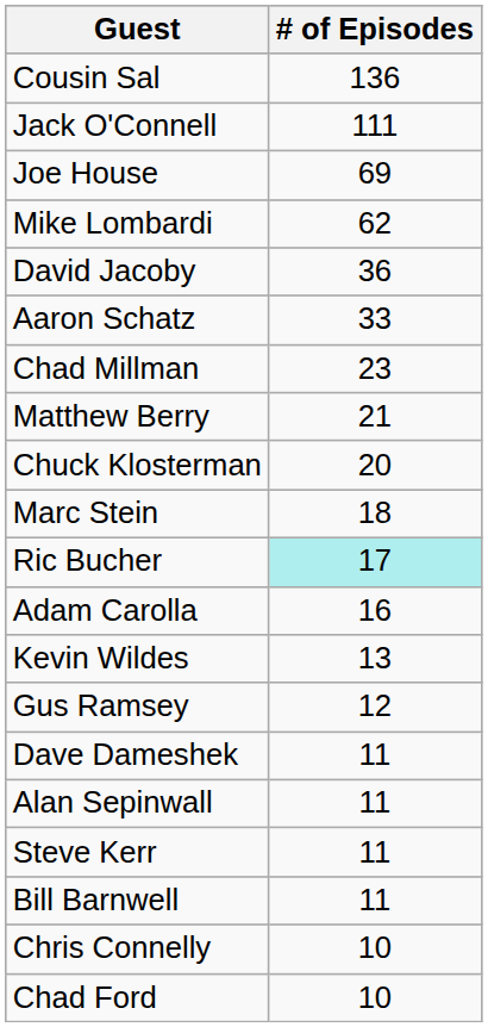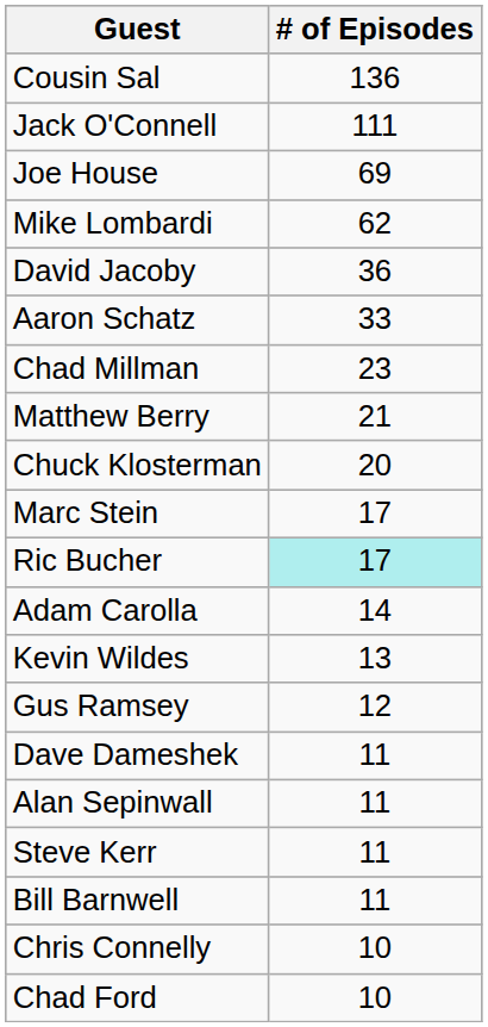Marc Stein | # of Episodes: 18 -> 17
Adam Carolla | # of Episodes: 16 -> 14
